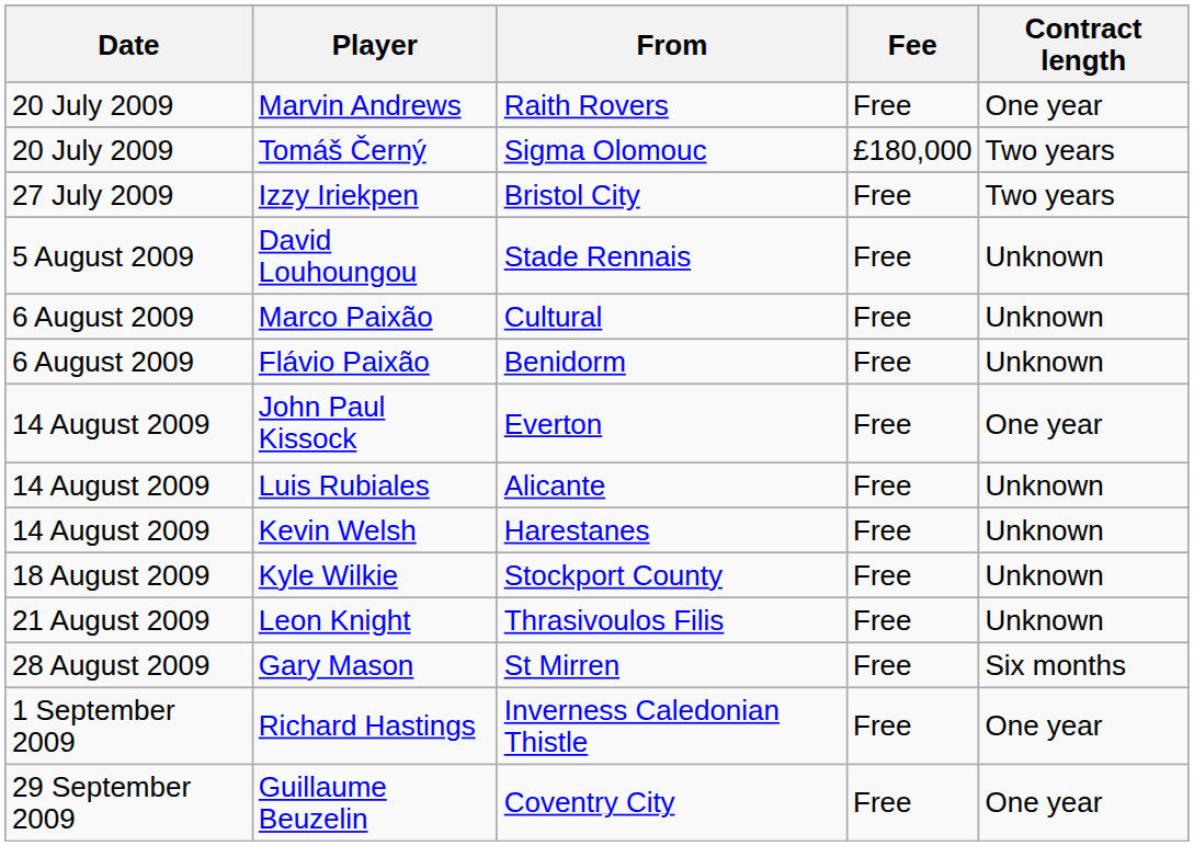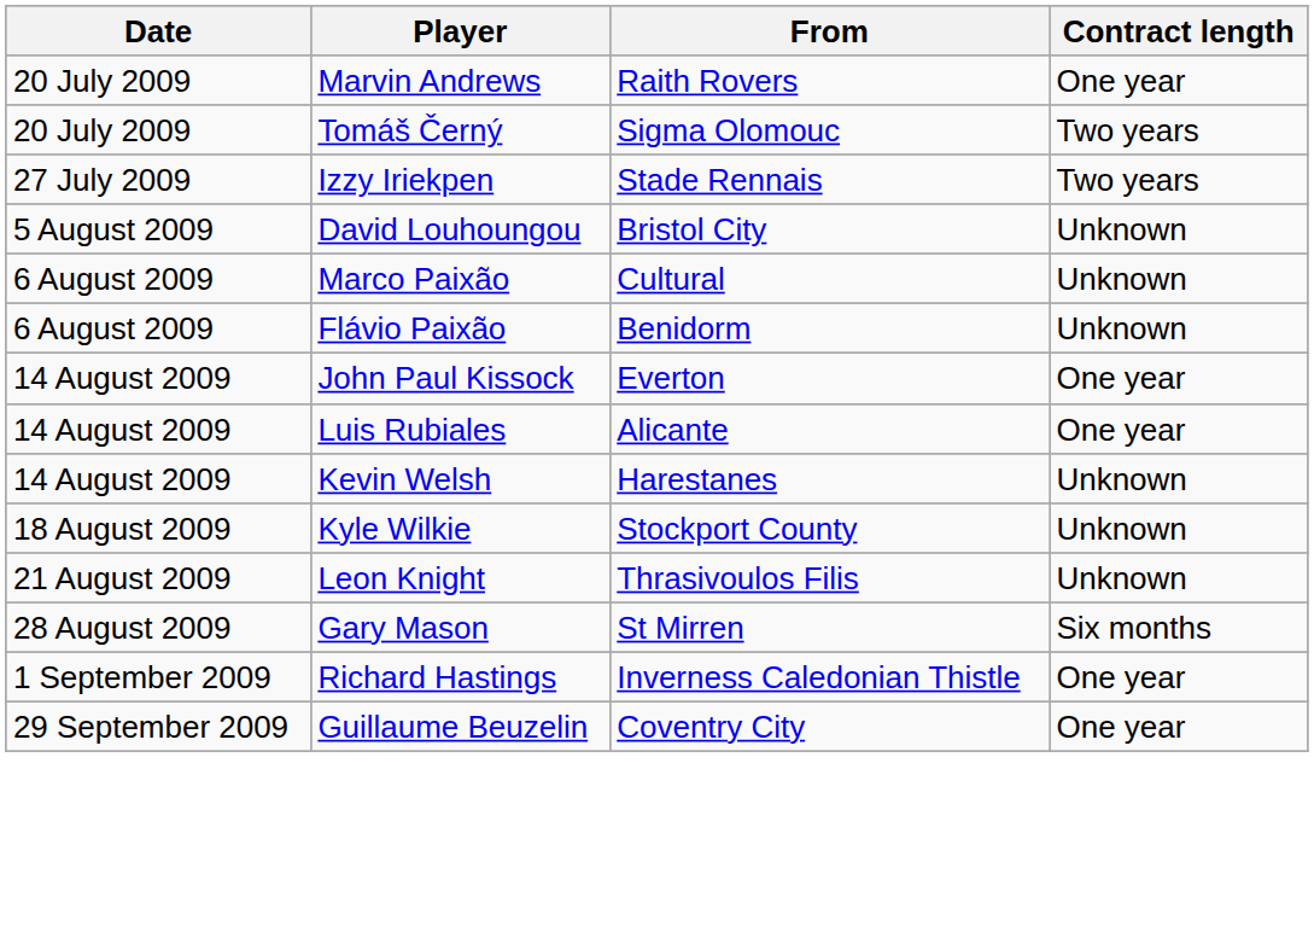- column: Fee | Free | £180,000 | Free | Free | Free | Free | Free | Free | Free | Free | Free | Free | Free | Free
Izzy Iriekpen | From: Bristol City -> Stade Rennais
David Louhoungou | From: Stade Rennais -> Bristol City
Luis Rubiales | Contract length: Unknown -> One year
